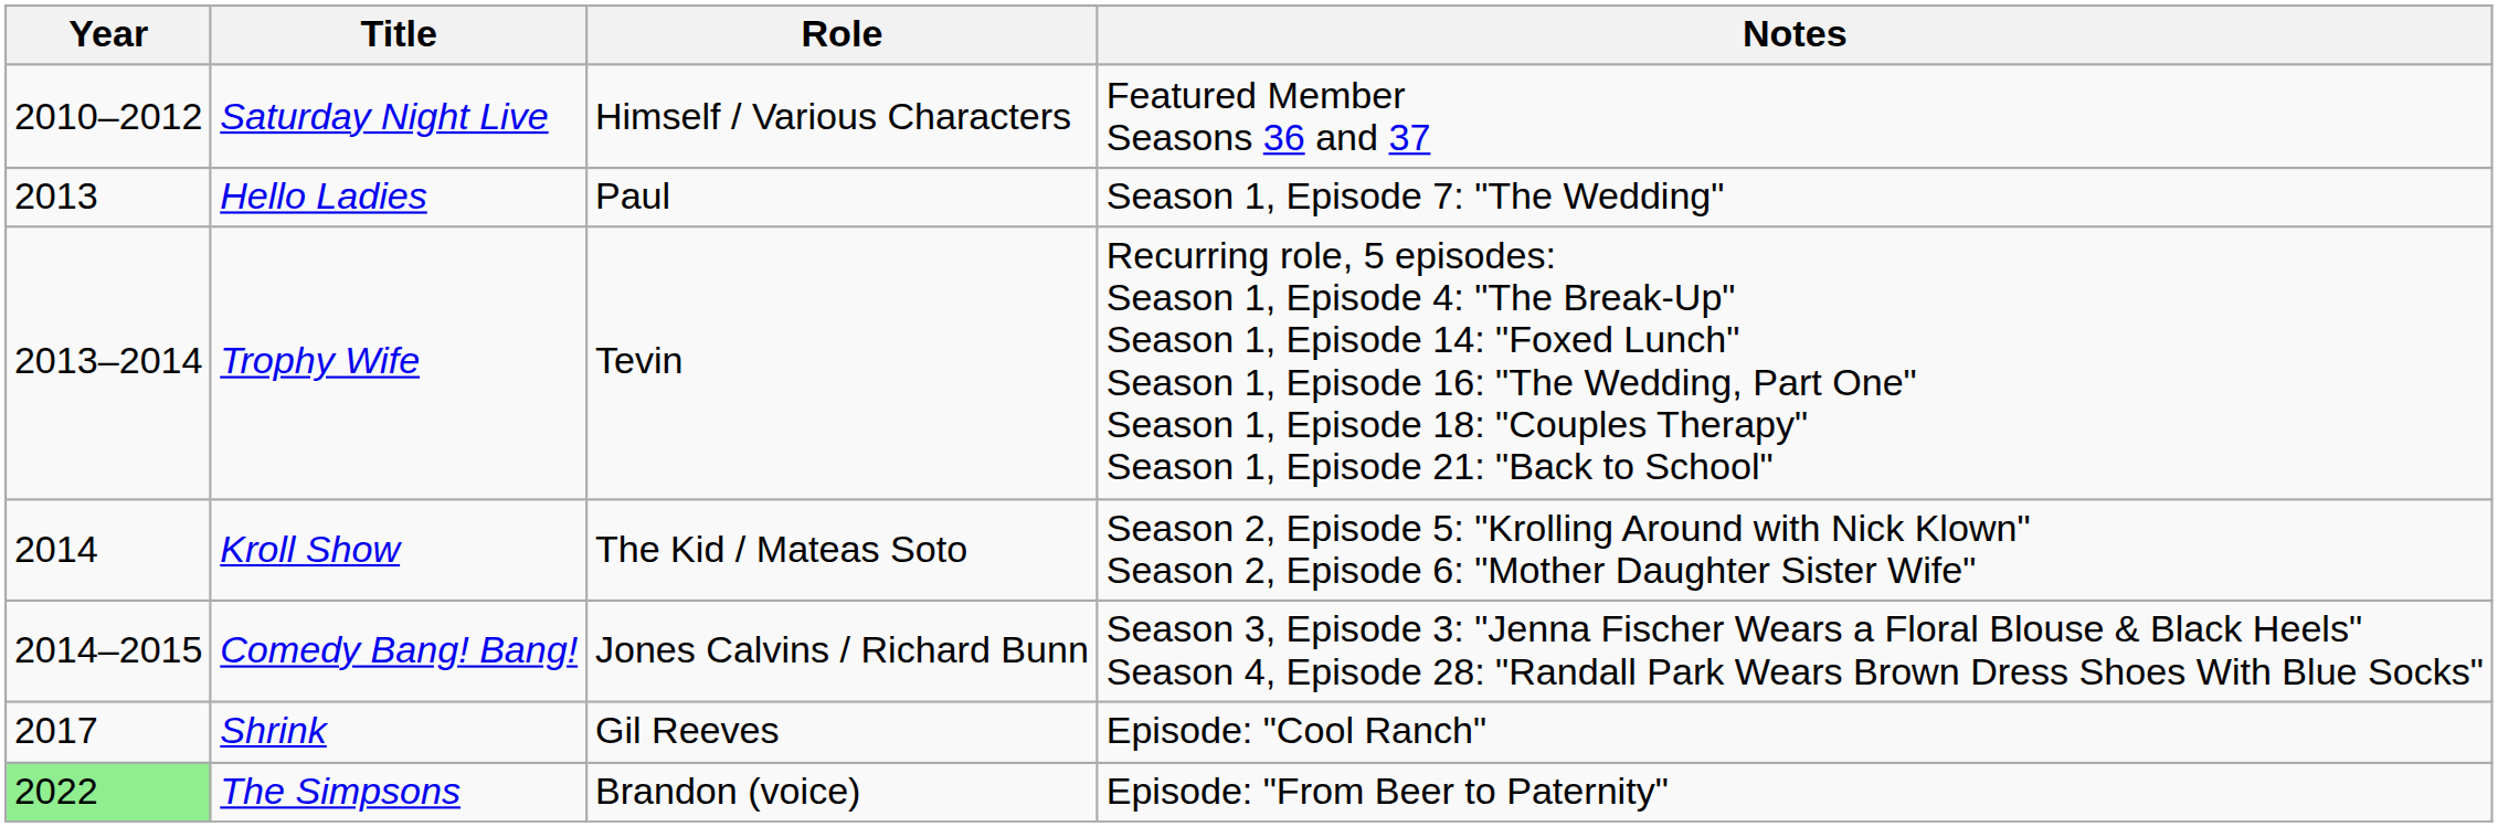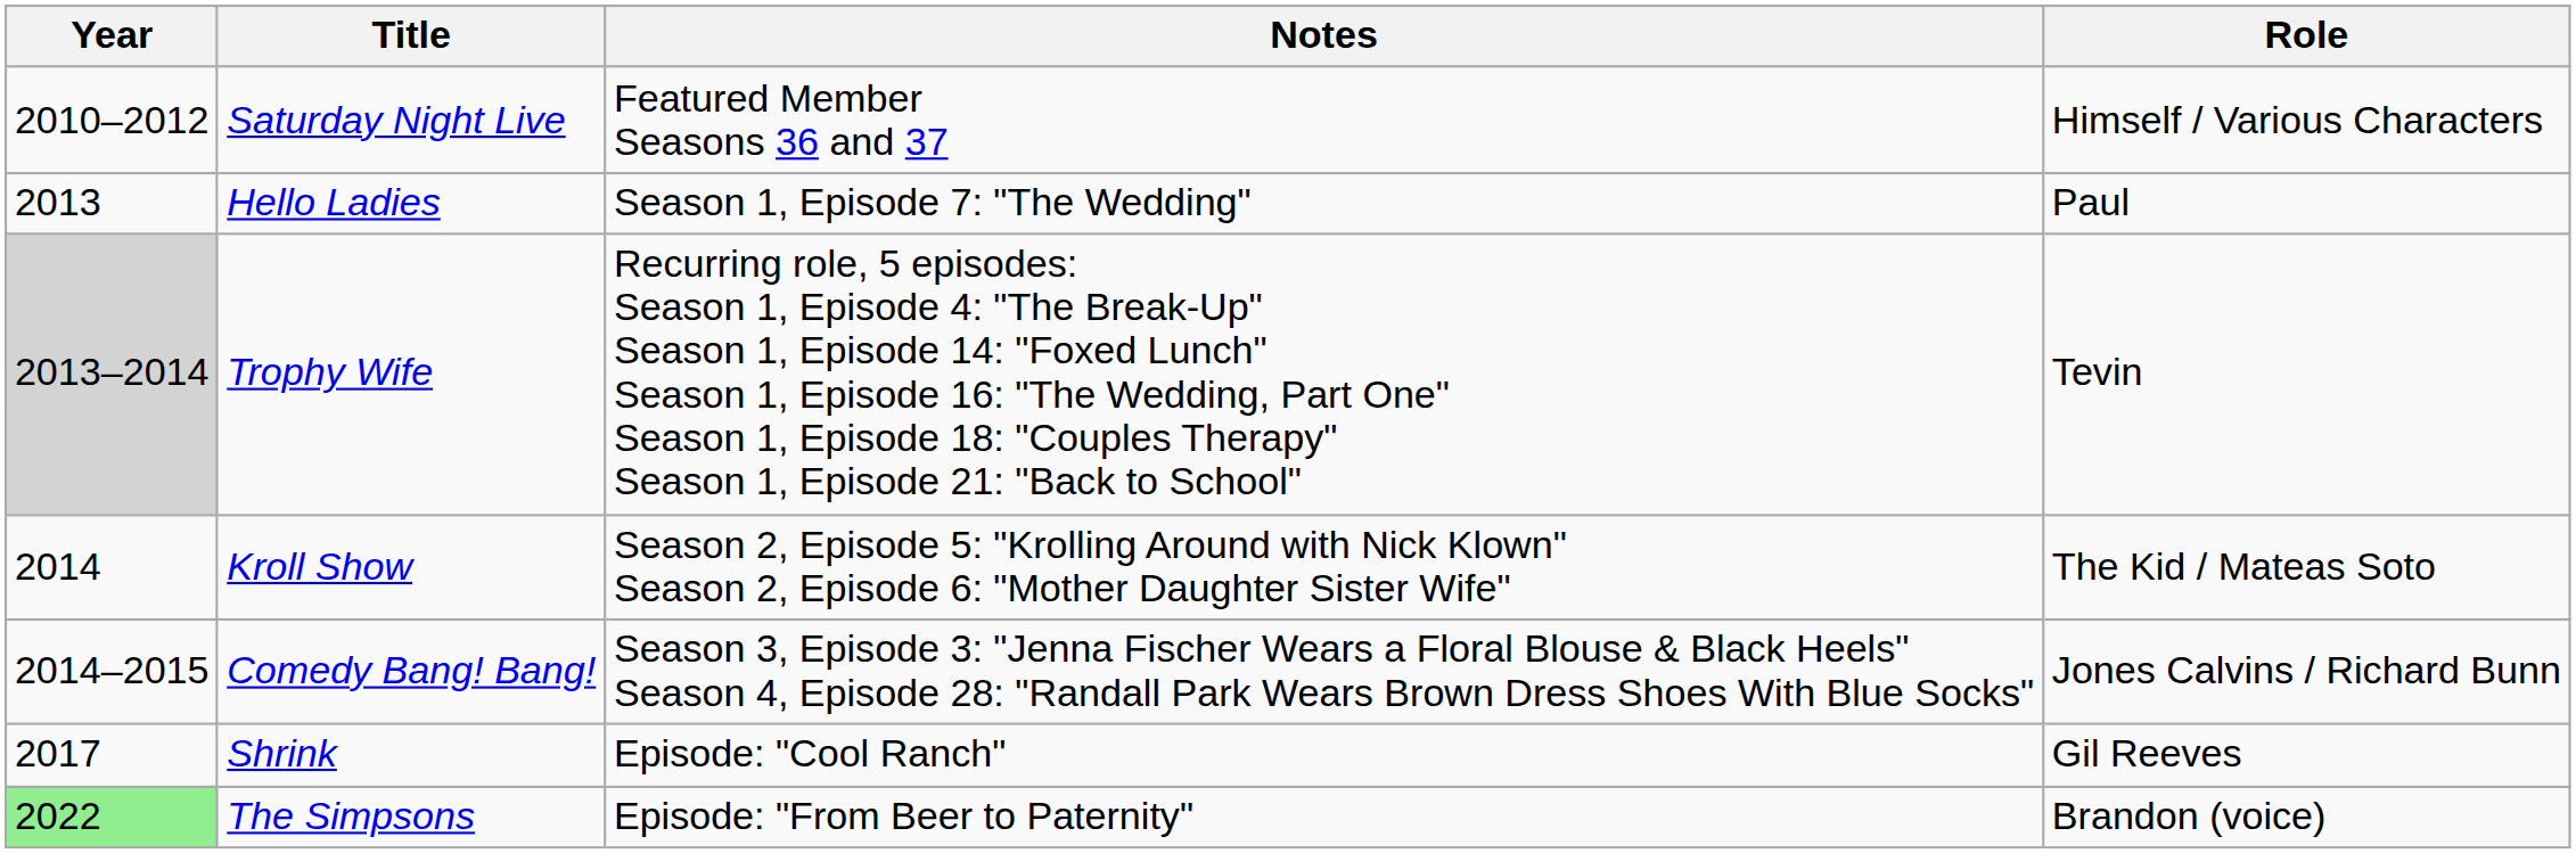columns swapped: Role <-> Notes
Trophy Wife | Year: no background -> lightgrey background
